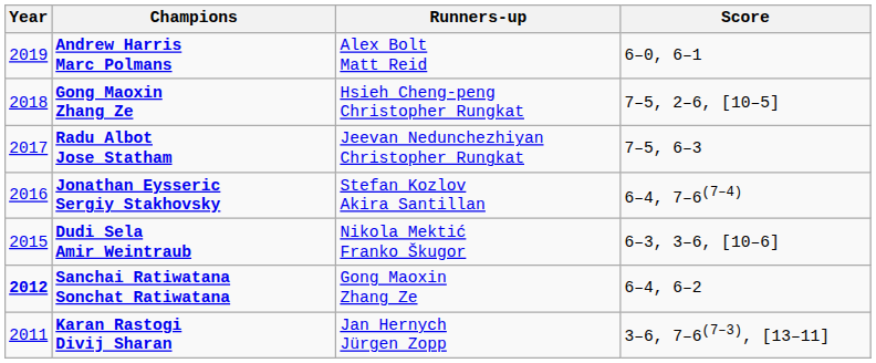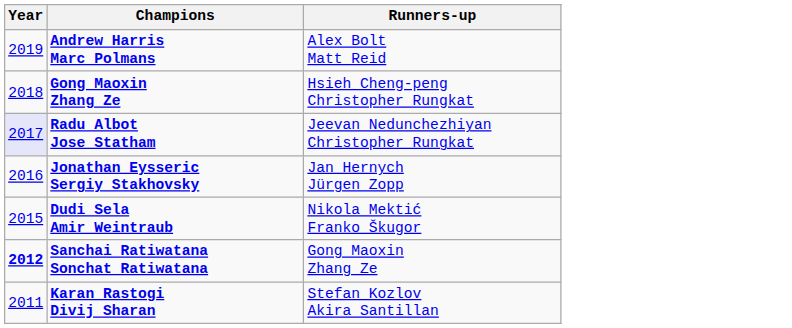- column: Score | 6–0, 6–1 | 7–5, 2–6, [10–5] | 7–5, 6–3 | 6–4, 7–6(7–4) | 6–3, 3–6, [10–6] | 6–4, 6–2 | 3–6, 7–6(7–3), [13–11]
Radu Albot Jose Statham | Year: no background -> lavender background
Jonathan Eysseric Sergiy Stakhovsky | Runners-up: Stefan Kozlov Akira Santillan -> Jan Hernych Jürgen Zopp
Karan Rastogi Divij Sharan | Runners-up: Jan Hernych Jürgen Zopp -> Stefan Kozlov Akira Santillan
